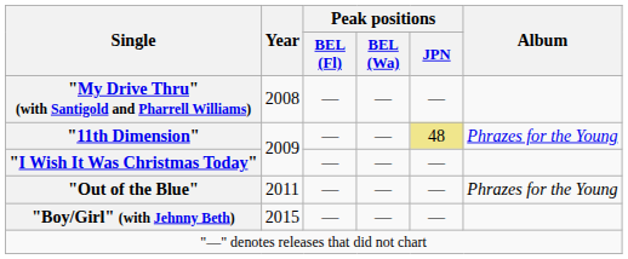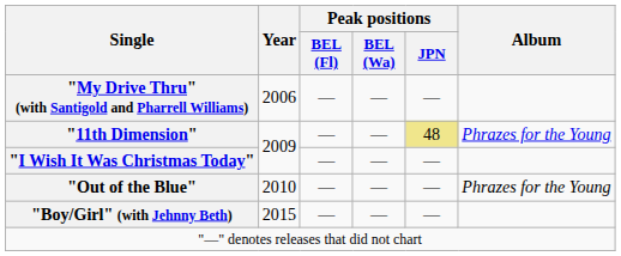"My Drive Thru" (with Santigold and Pharrell Williams) | Year: 2008 -> 2006
"Out of the Blue" | Year: 2011 -> 2010
